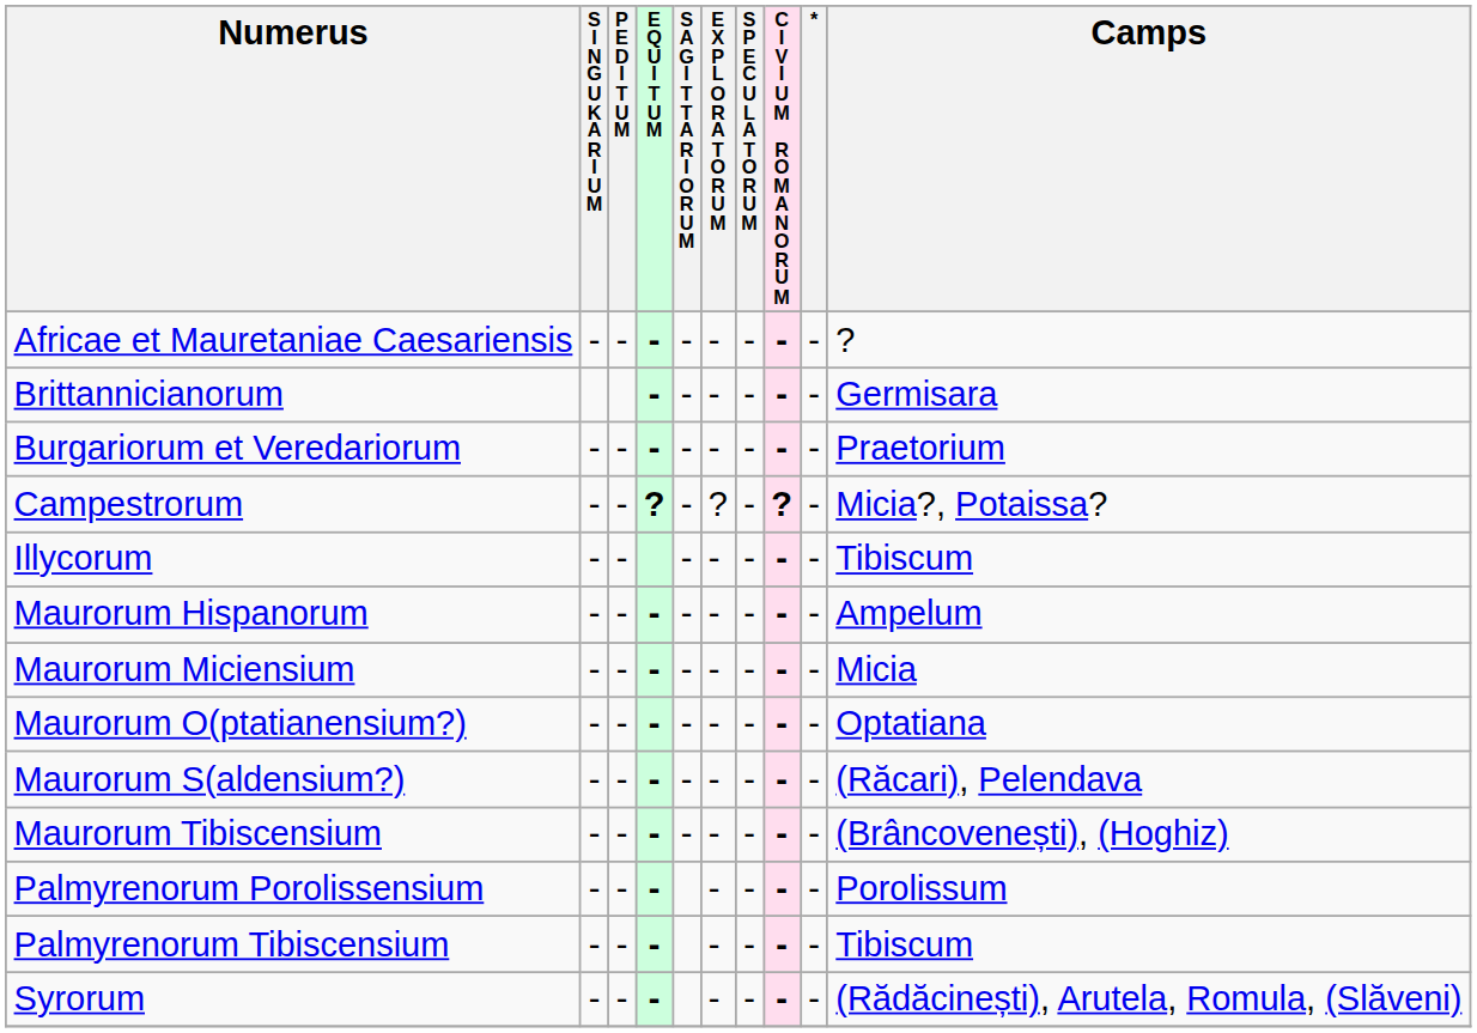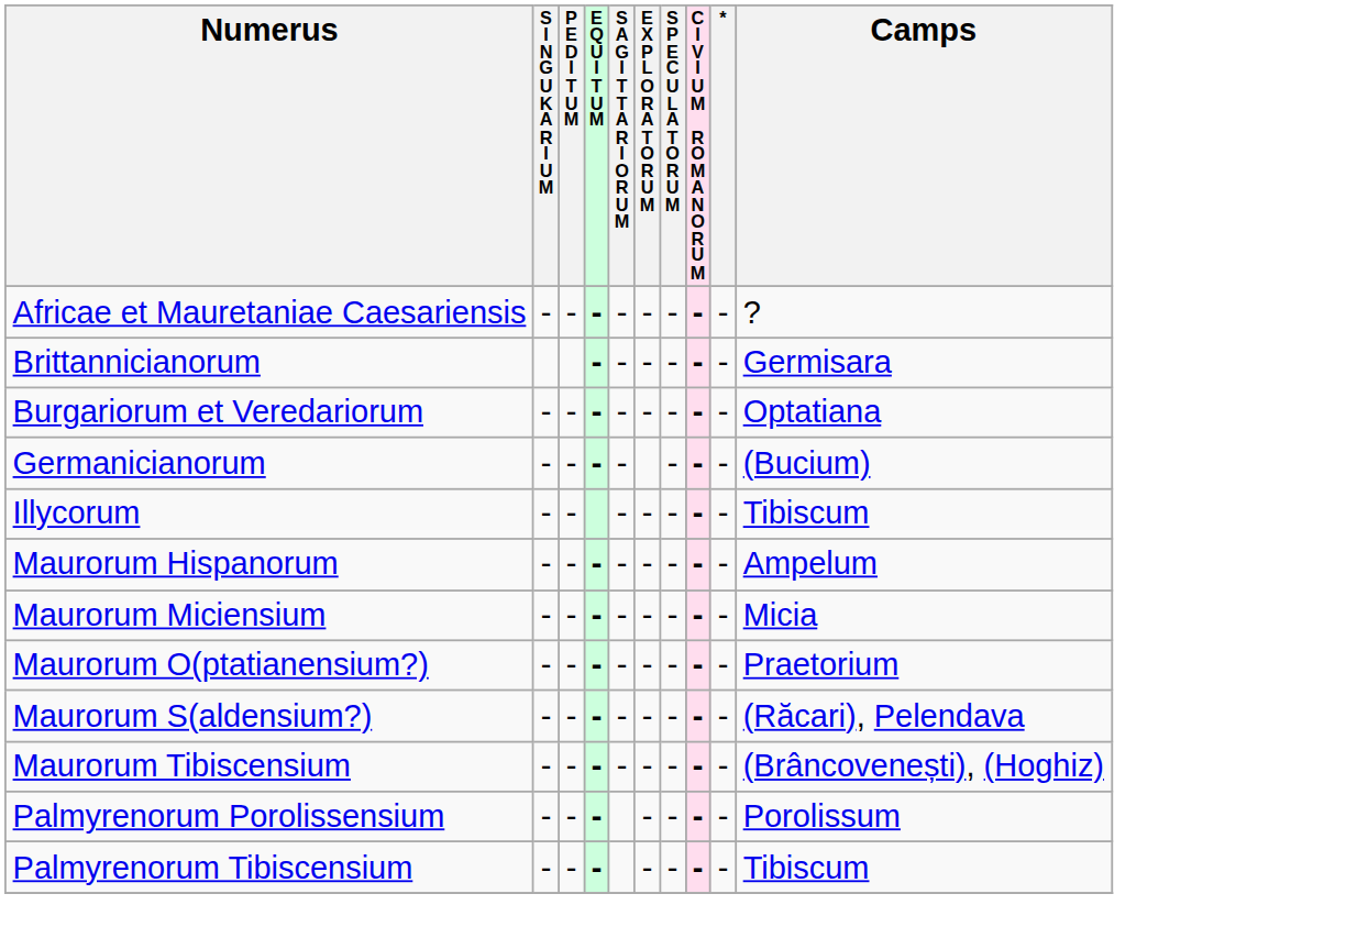Burgariorum et Veredariorum | Camps: Praetorium -> Optatiana
- row: Campestrorum | - | - | ? | - | ? | - | ? | - | Micia?, Potaissa?
+ row: Germanicianorum | - | - | - | - | - | - | - | (Bucium)
Maurorum O(ptatianensium?) | Camps: Optatiana -> Praetorium
- row: Syrorum | - | - | - | - | - | - | - | (Rădăcinești), Arutela, Romula, (Slăveni)
